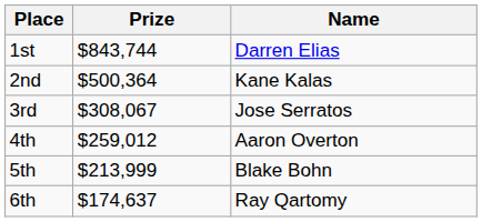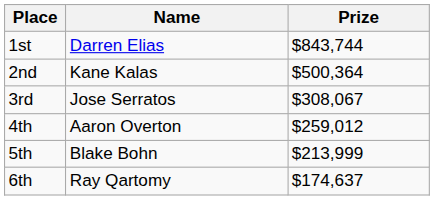columns swapped: Name <-> Prize
